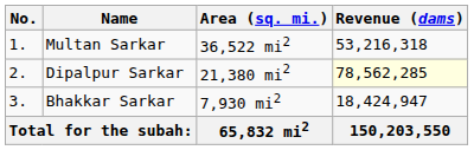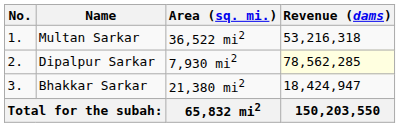Dipalpur Sarkar | Area (sq. mi.): 21,380 mi2 -> 7,930 mi2
Bhakkar Sarkar | Area (sq. mi.): 7,930 mi2 -> 21,380 mi2
